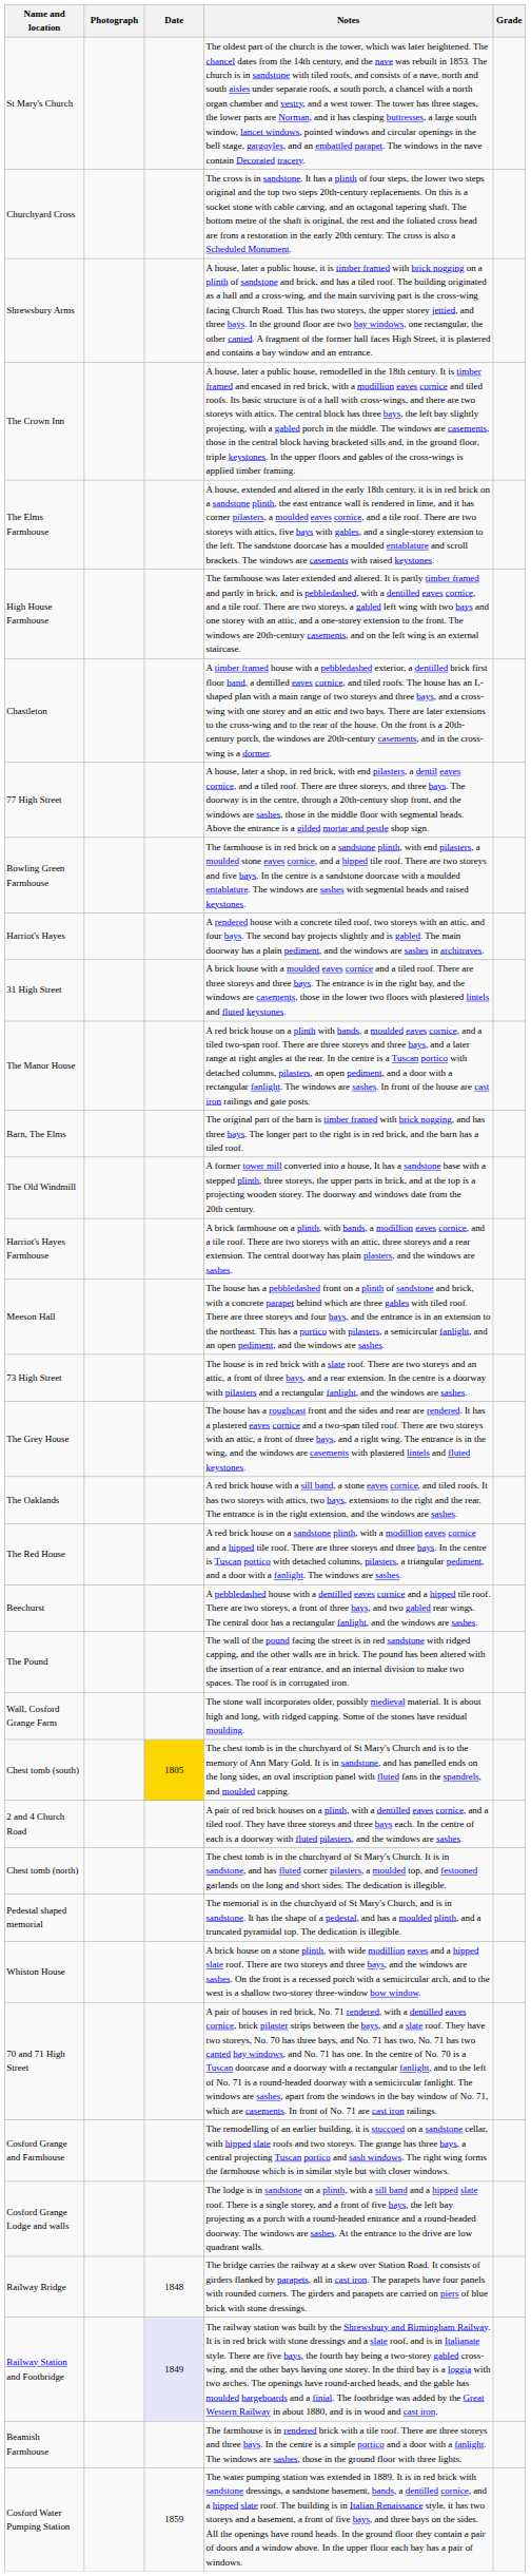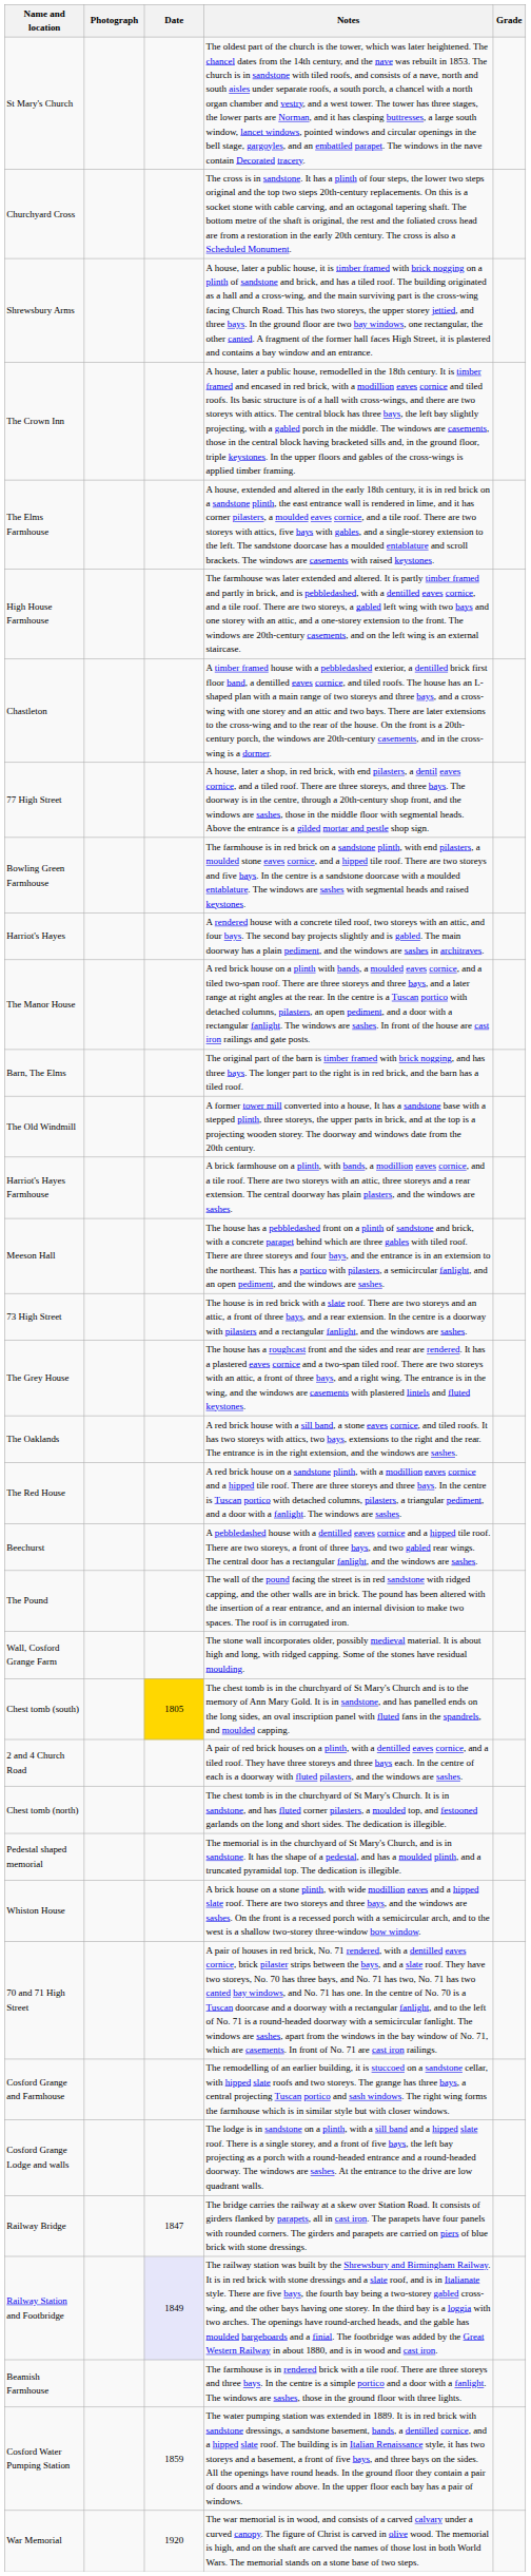- row: 31 High Street | A brick house with a moulded eaves cornice and a tiled roof. There are three storeys and three bays. The entrance is in the right bay, and the windows are casements, those in the lower two floors with plastered lintels and fluted keystones.
Railway Bridge | Date: 1848 -> 1847
+ row: War Memorial | 1920 | The war memorial is in wood, and consists of a carved calvary under a curved canopy. The figure of Christ is carved in olive wood. The memorial is high, and on the shaft are carved the names of those lost in both World Wars. The memorial stands on a stone base of two steps.
